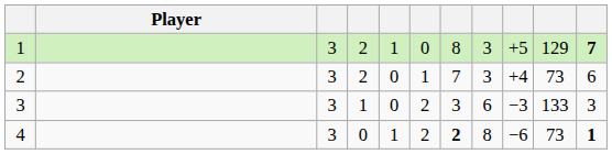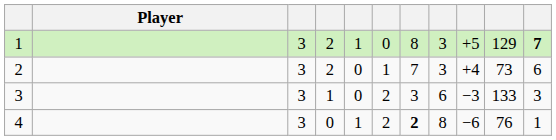4 | column 10: 73 -> 76
4 | column 11: bold -> normal
